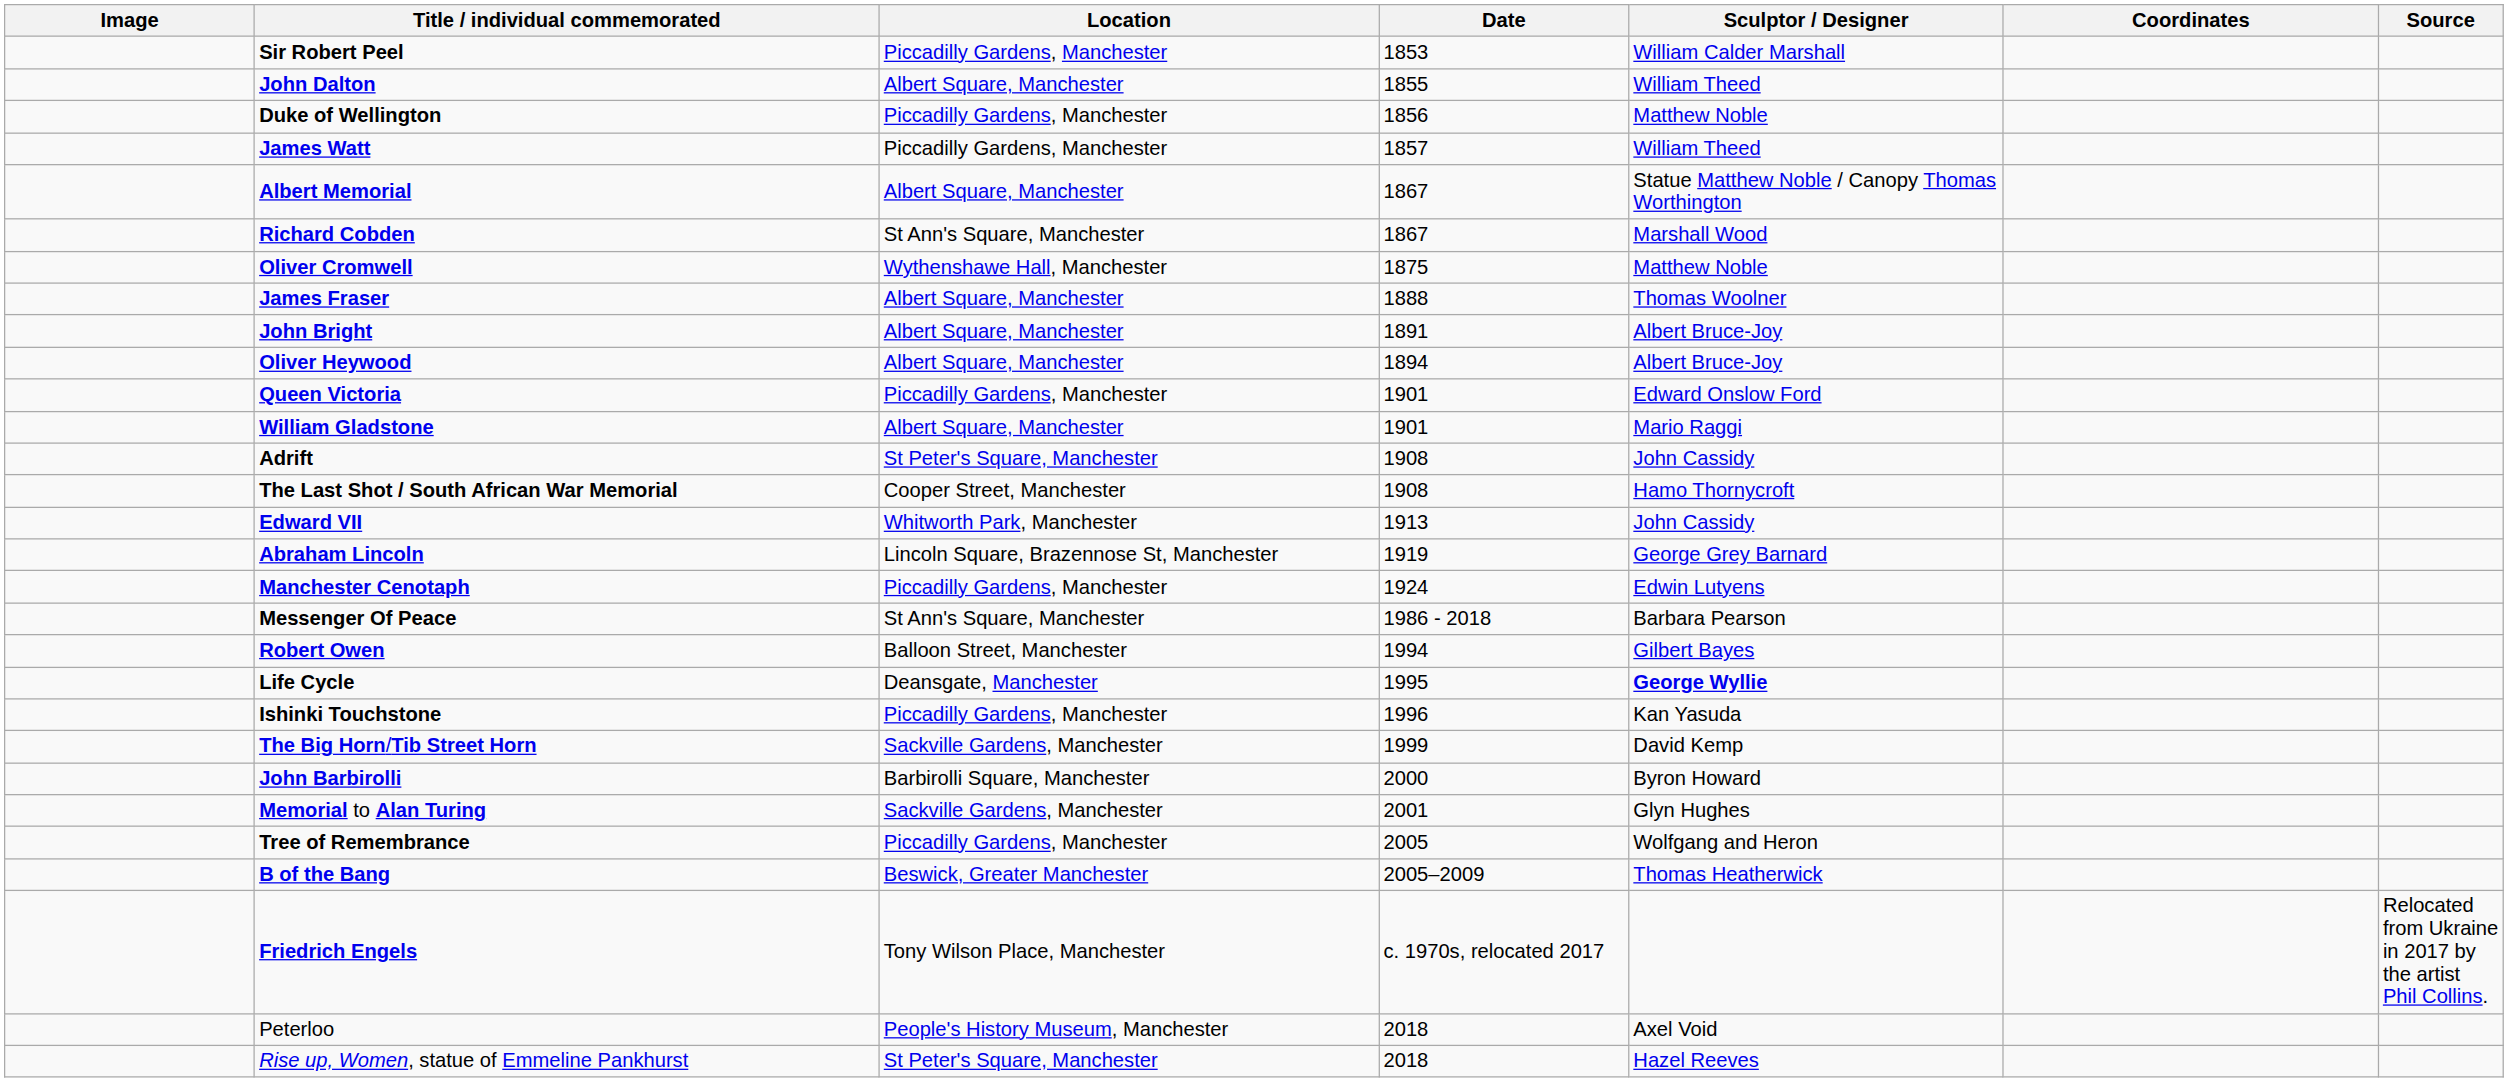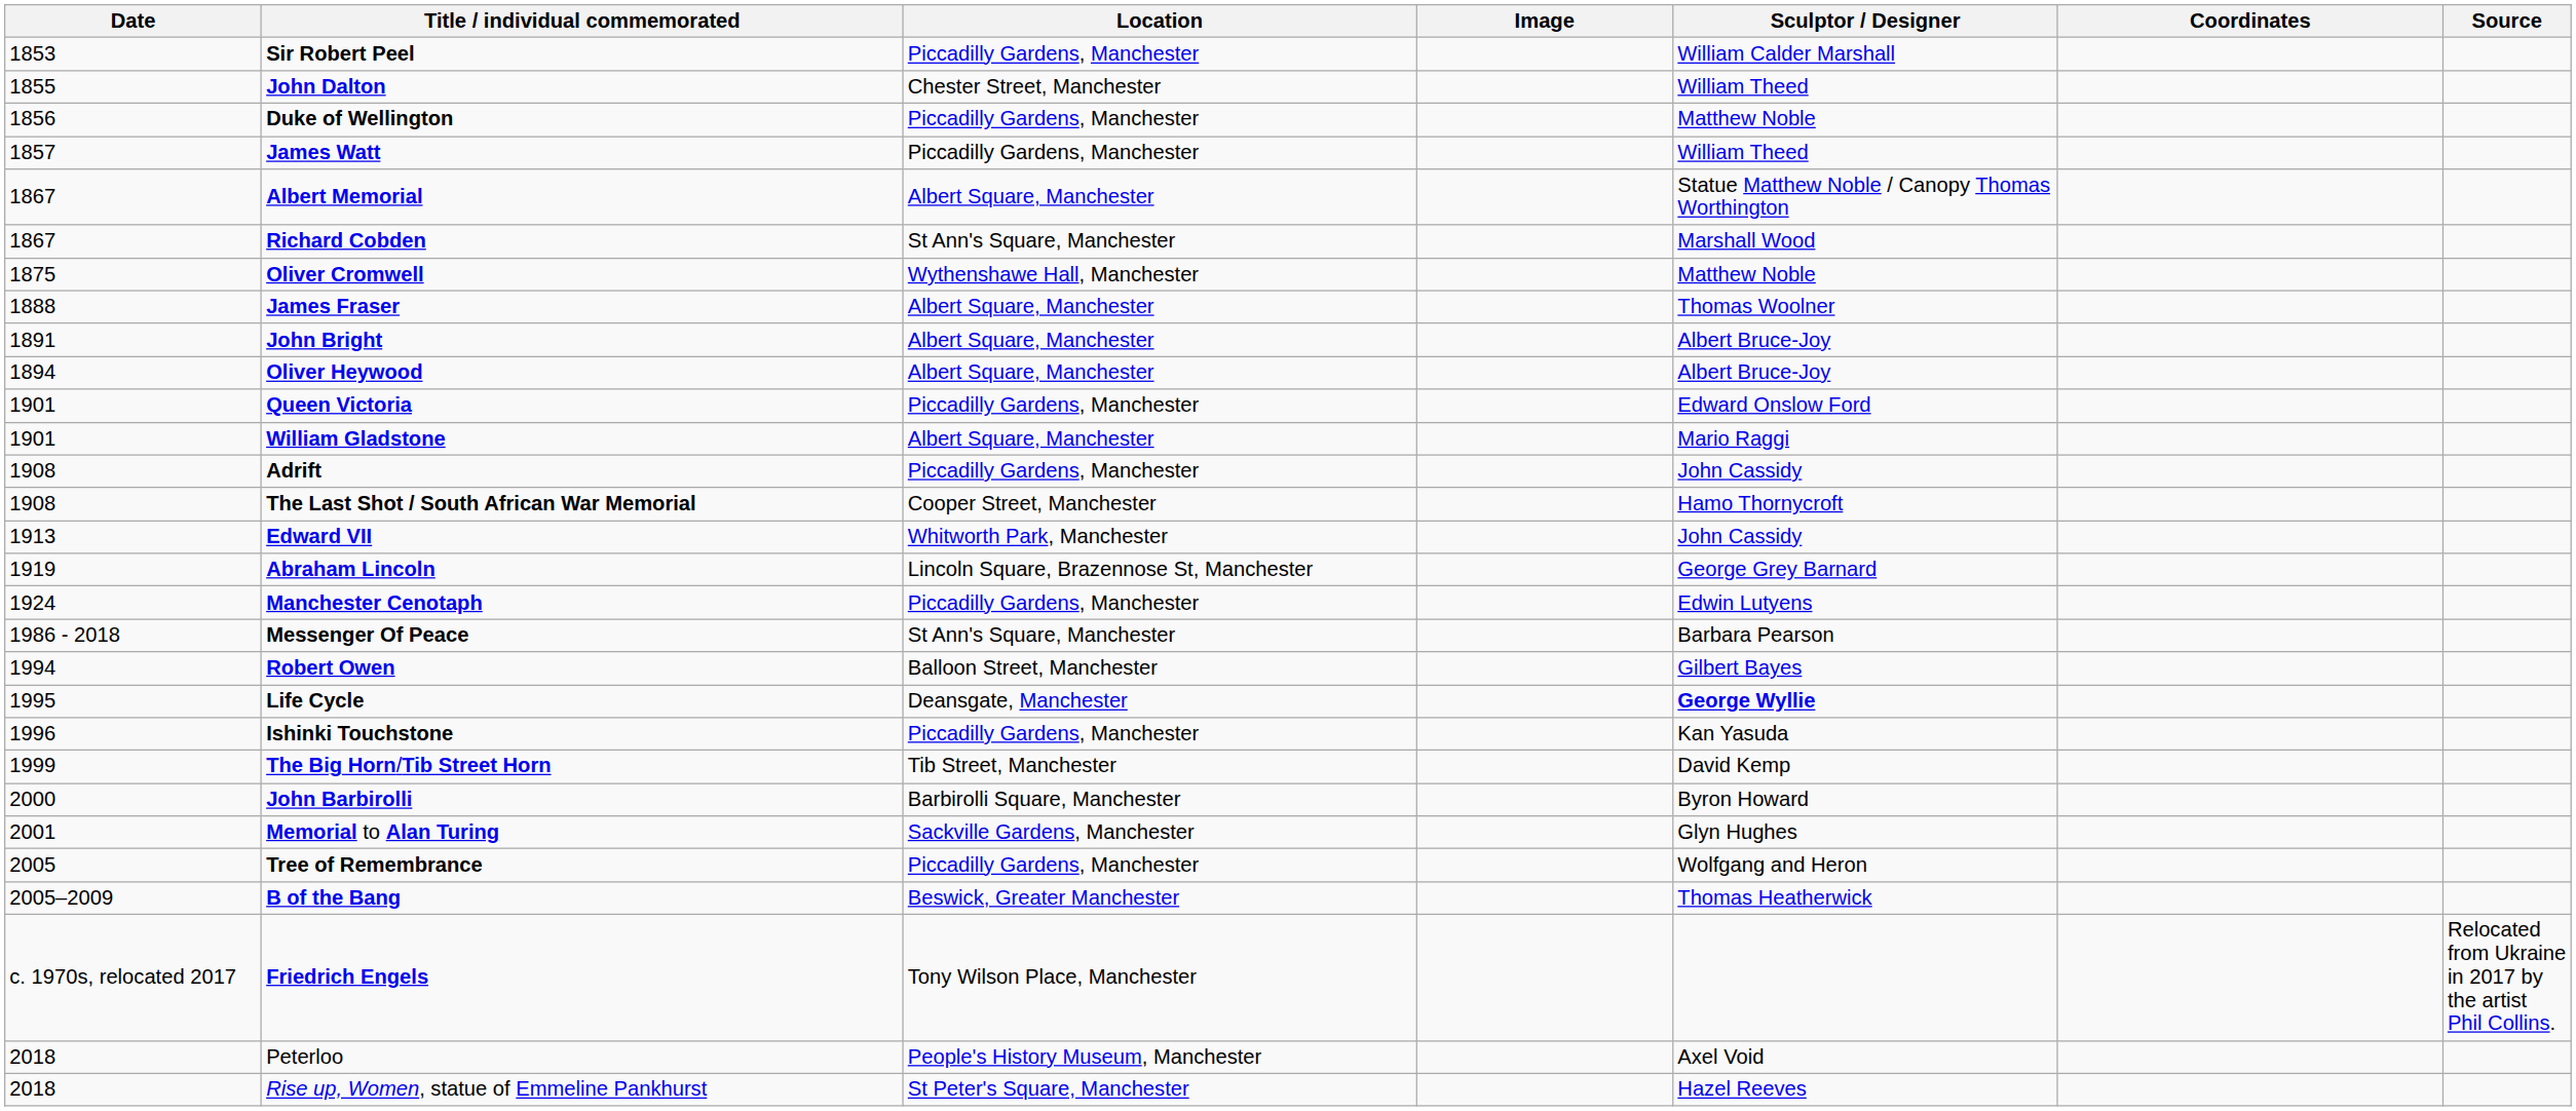columns swapped: Image <-> Date
John Dalton | Location: Albert Square, Manchester -> Chester Street, Manchester
Adrift | Location: St Peter's Square, Manchester -> Piccadilly Gardens, Manchester
The Big Horn/Tib Street Horn | Location: Sackville Gardens, Manchester -> Tib Street, Manchester
